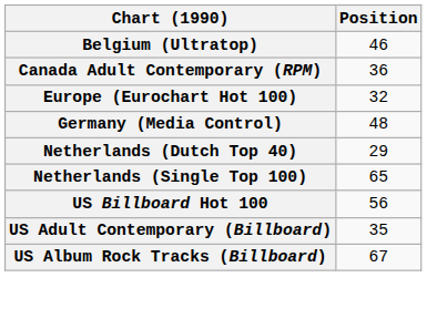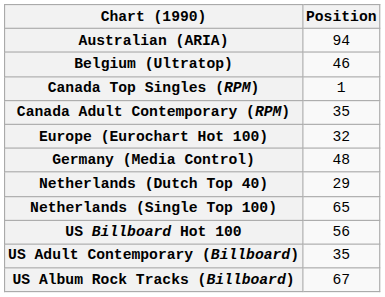+ row: Australian (ARIA) | 94
+ row: Canada Top Singles (RPM) | 1
Canada Adult Contemporary (RPM) | Position: 36 -> 35
